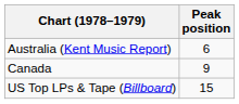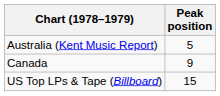Australia (Kent Music Report) | Peak position: 6 -> 5
